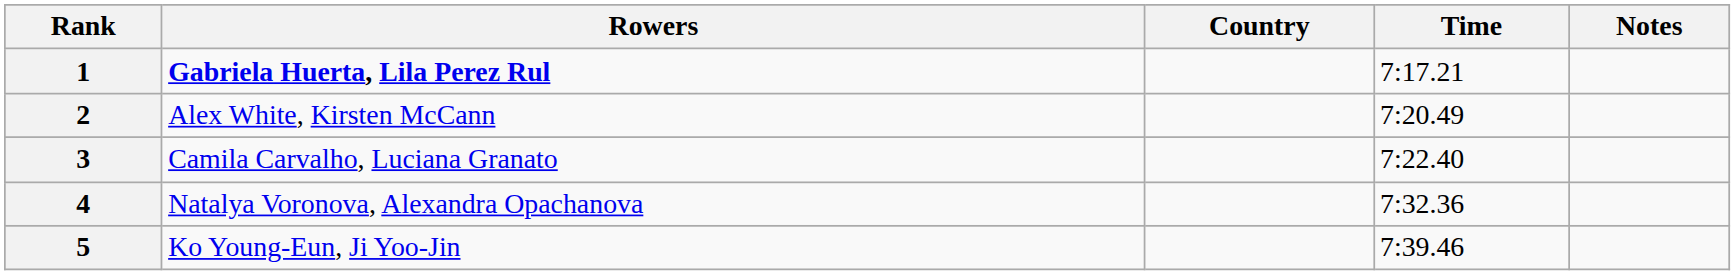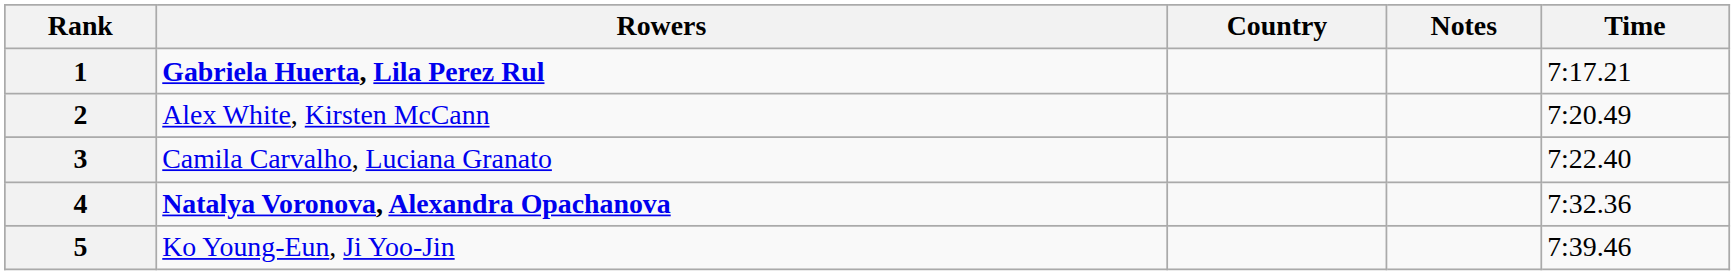columns swapped: Time <-> Notes
4 | Rowers: normal -> bold
